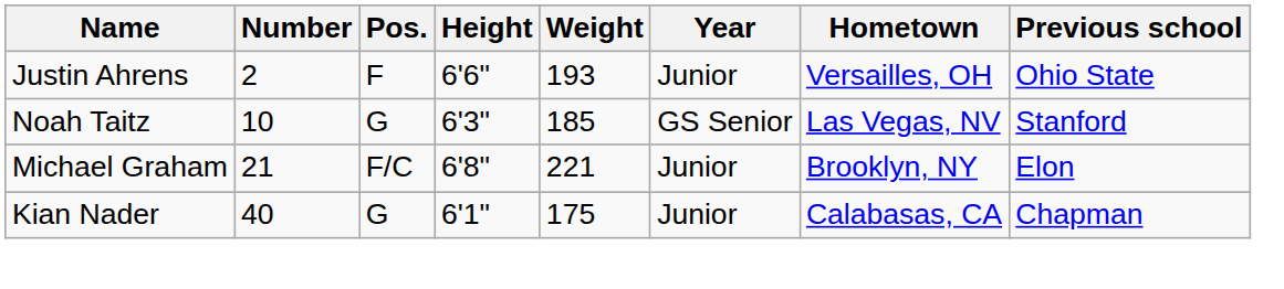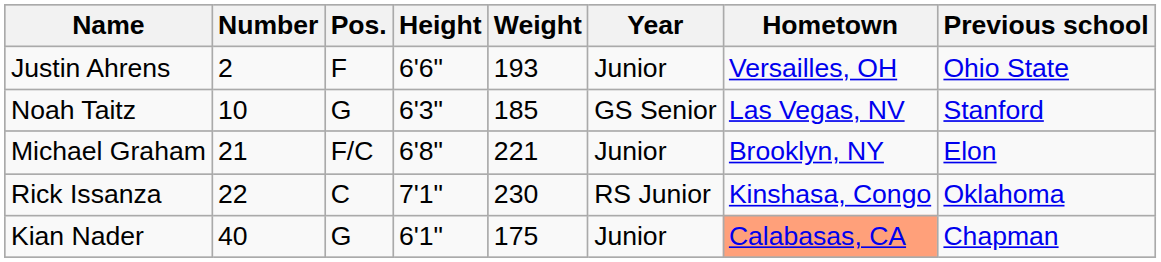+ row: Rick Issanza | 22 | C | 7'1" | 230 | RS Junior | Kinshasa, Congo | Oklahoma
Kian Nader | Hometown: no background -> lightsalmon background
